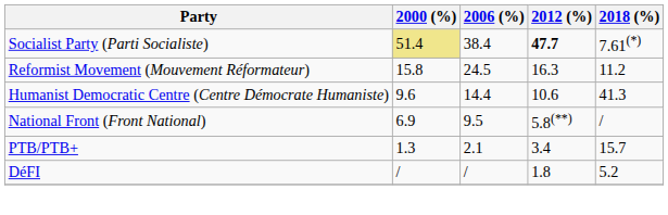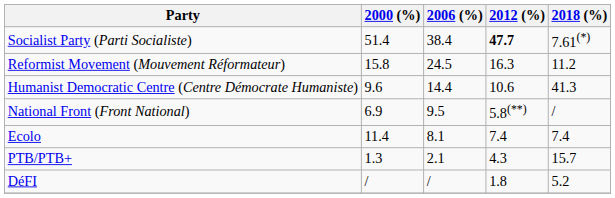Socialist Party (Parti Socialiste) | 2000 (%): khaki background -> no background
+ row: Ecolo | 11.4 | 8.1 | 7.4 | 7.4
PTB/PTB+ | 2012 (%): 3.4 -> 4.3
